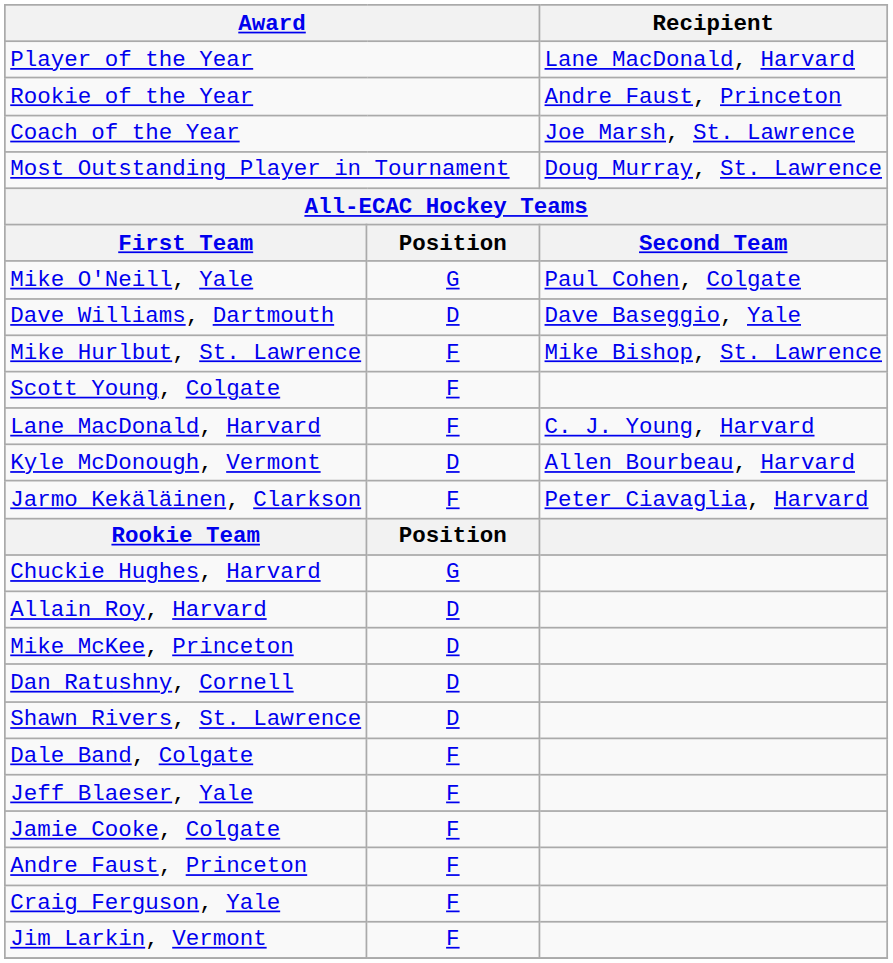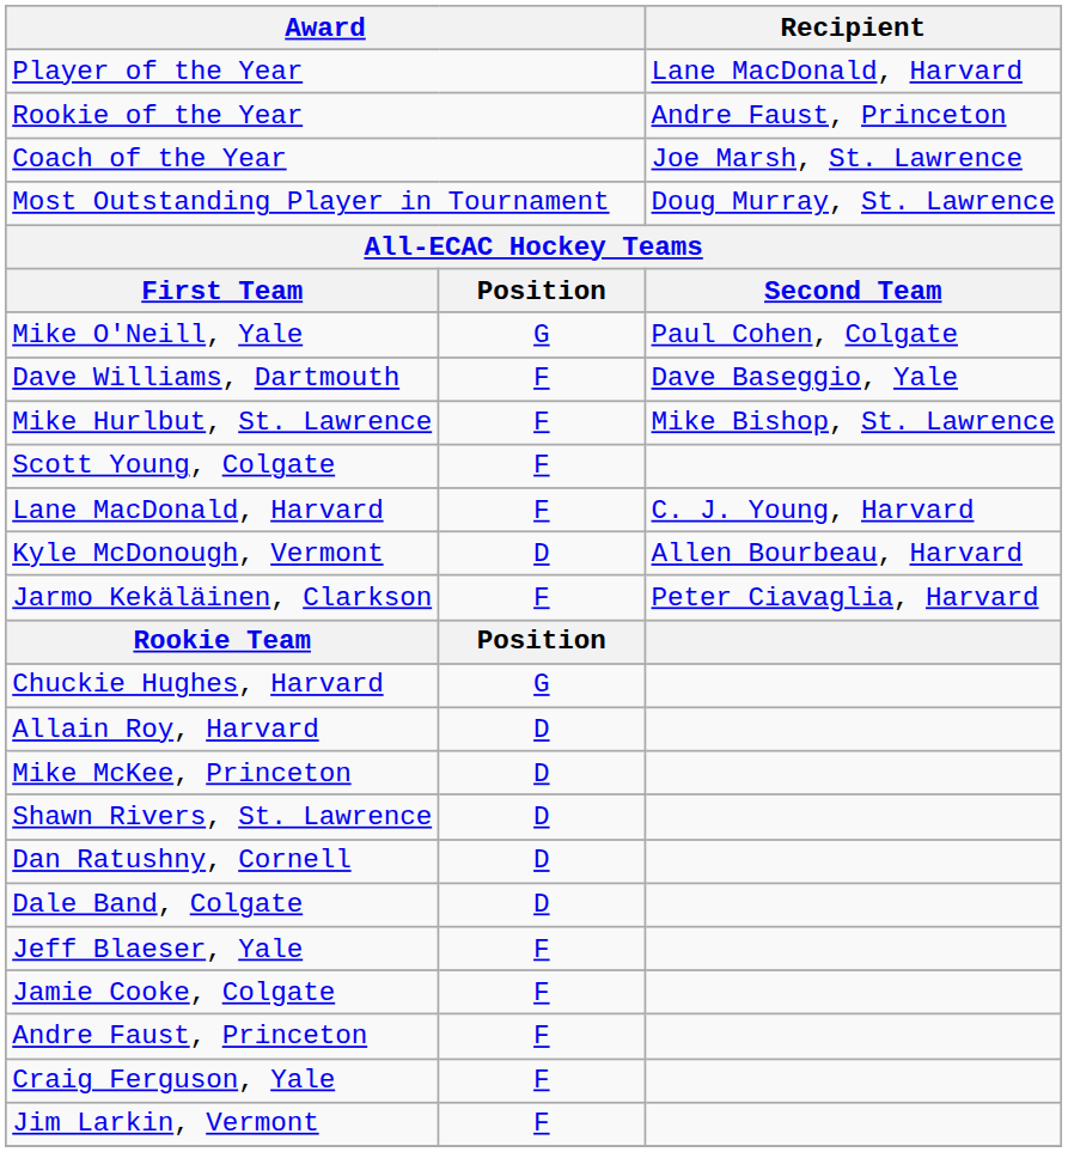Dave Williams, Dartmouth | column 2: D -> F
rows swapped: Dan Ratushny, Cornell <-> Shawn Rivers, St. Lawrence
Dale Band, Colgate | column 2: F -> D
